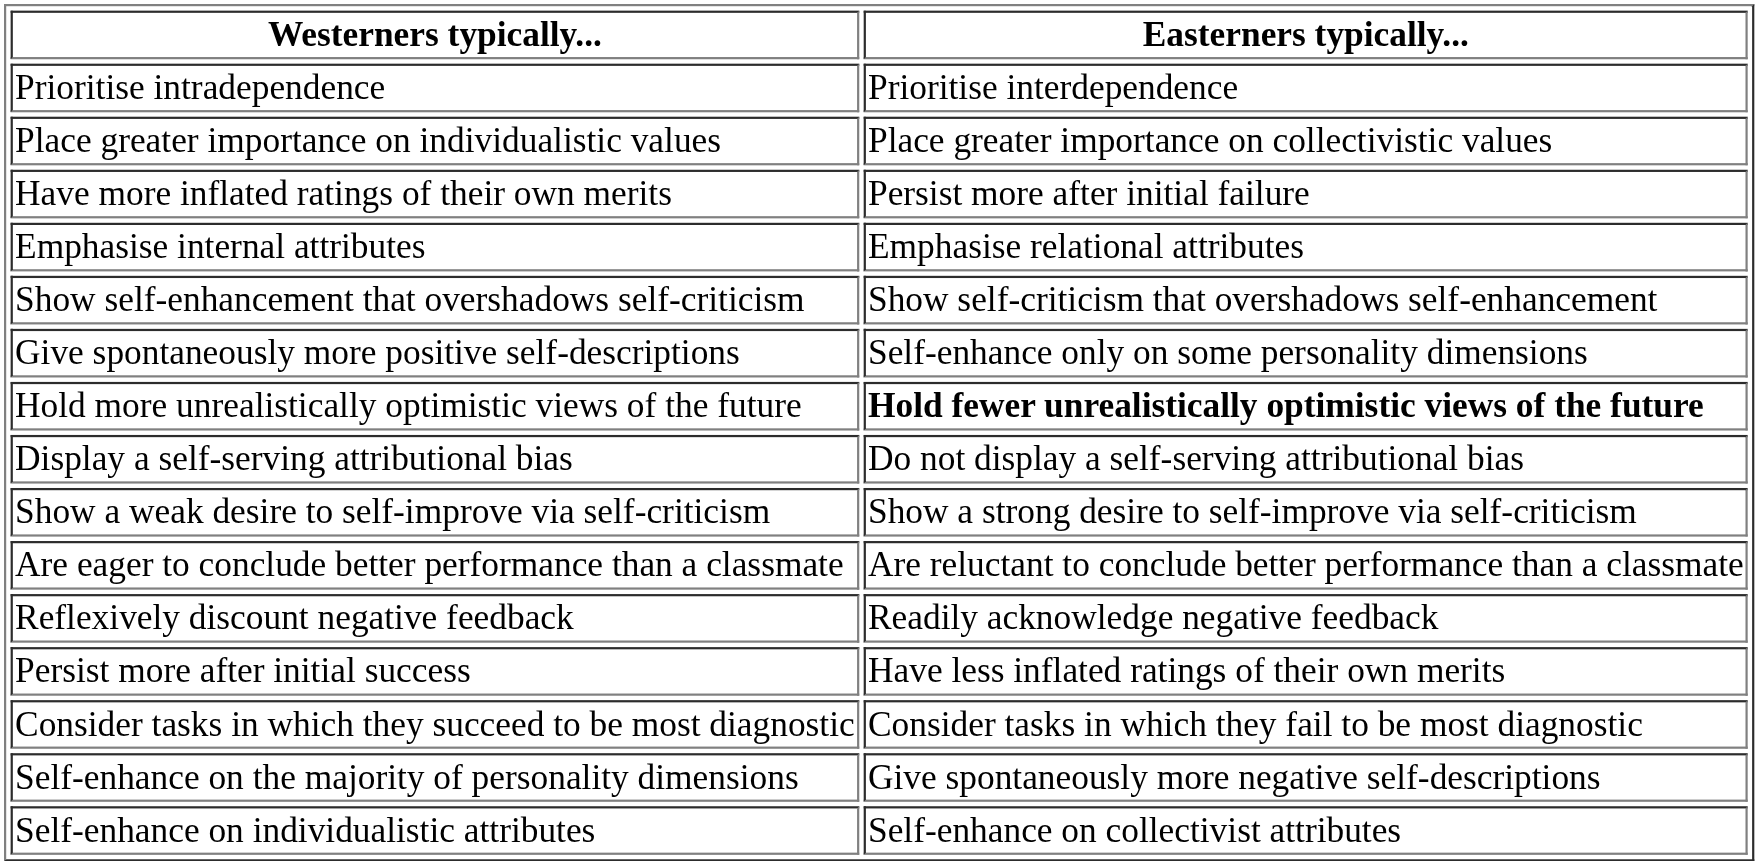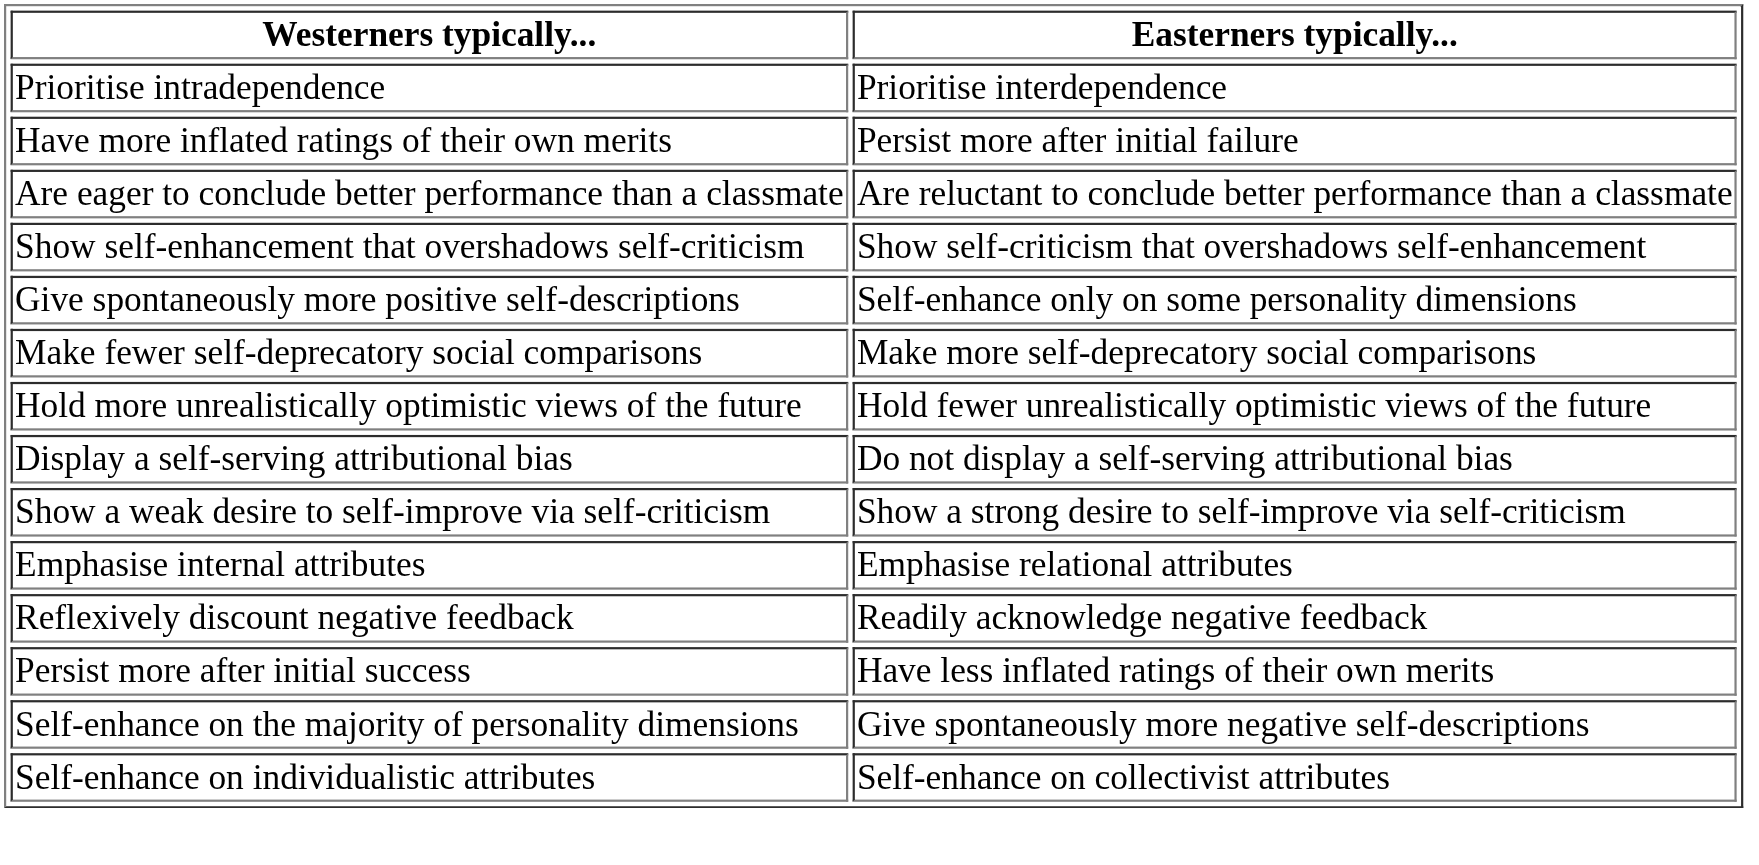- row: Place greater importance on individualistic values | Place greater importance on collectivistic values
rows swapped: Emphasise internal attributes <-> Are eager to conclude better performance than a classmate
+ row: Make fewer self-deprecatory social comparisons | Make more self-deprecatory social comparisons
Hold more unrealistically optimistic views of the future | Easterners typically...: bold -> normal
- row: Consider tasks in which they succeed to be most diagnostic | Consider tasks in which they fail to be most diagnostic
